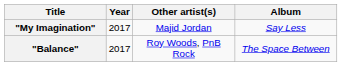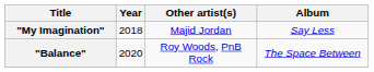"My Imagination" | Year: 2017 -> 2018
"Balance" | Year: 2017 -> 2020
